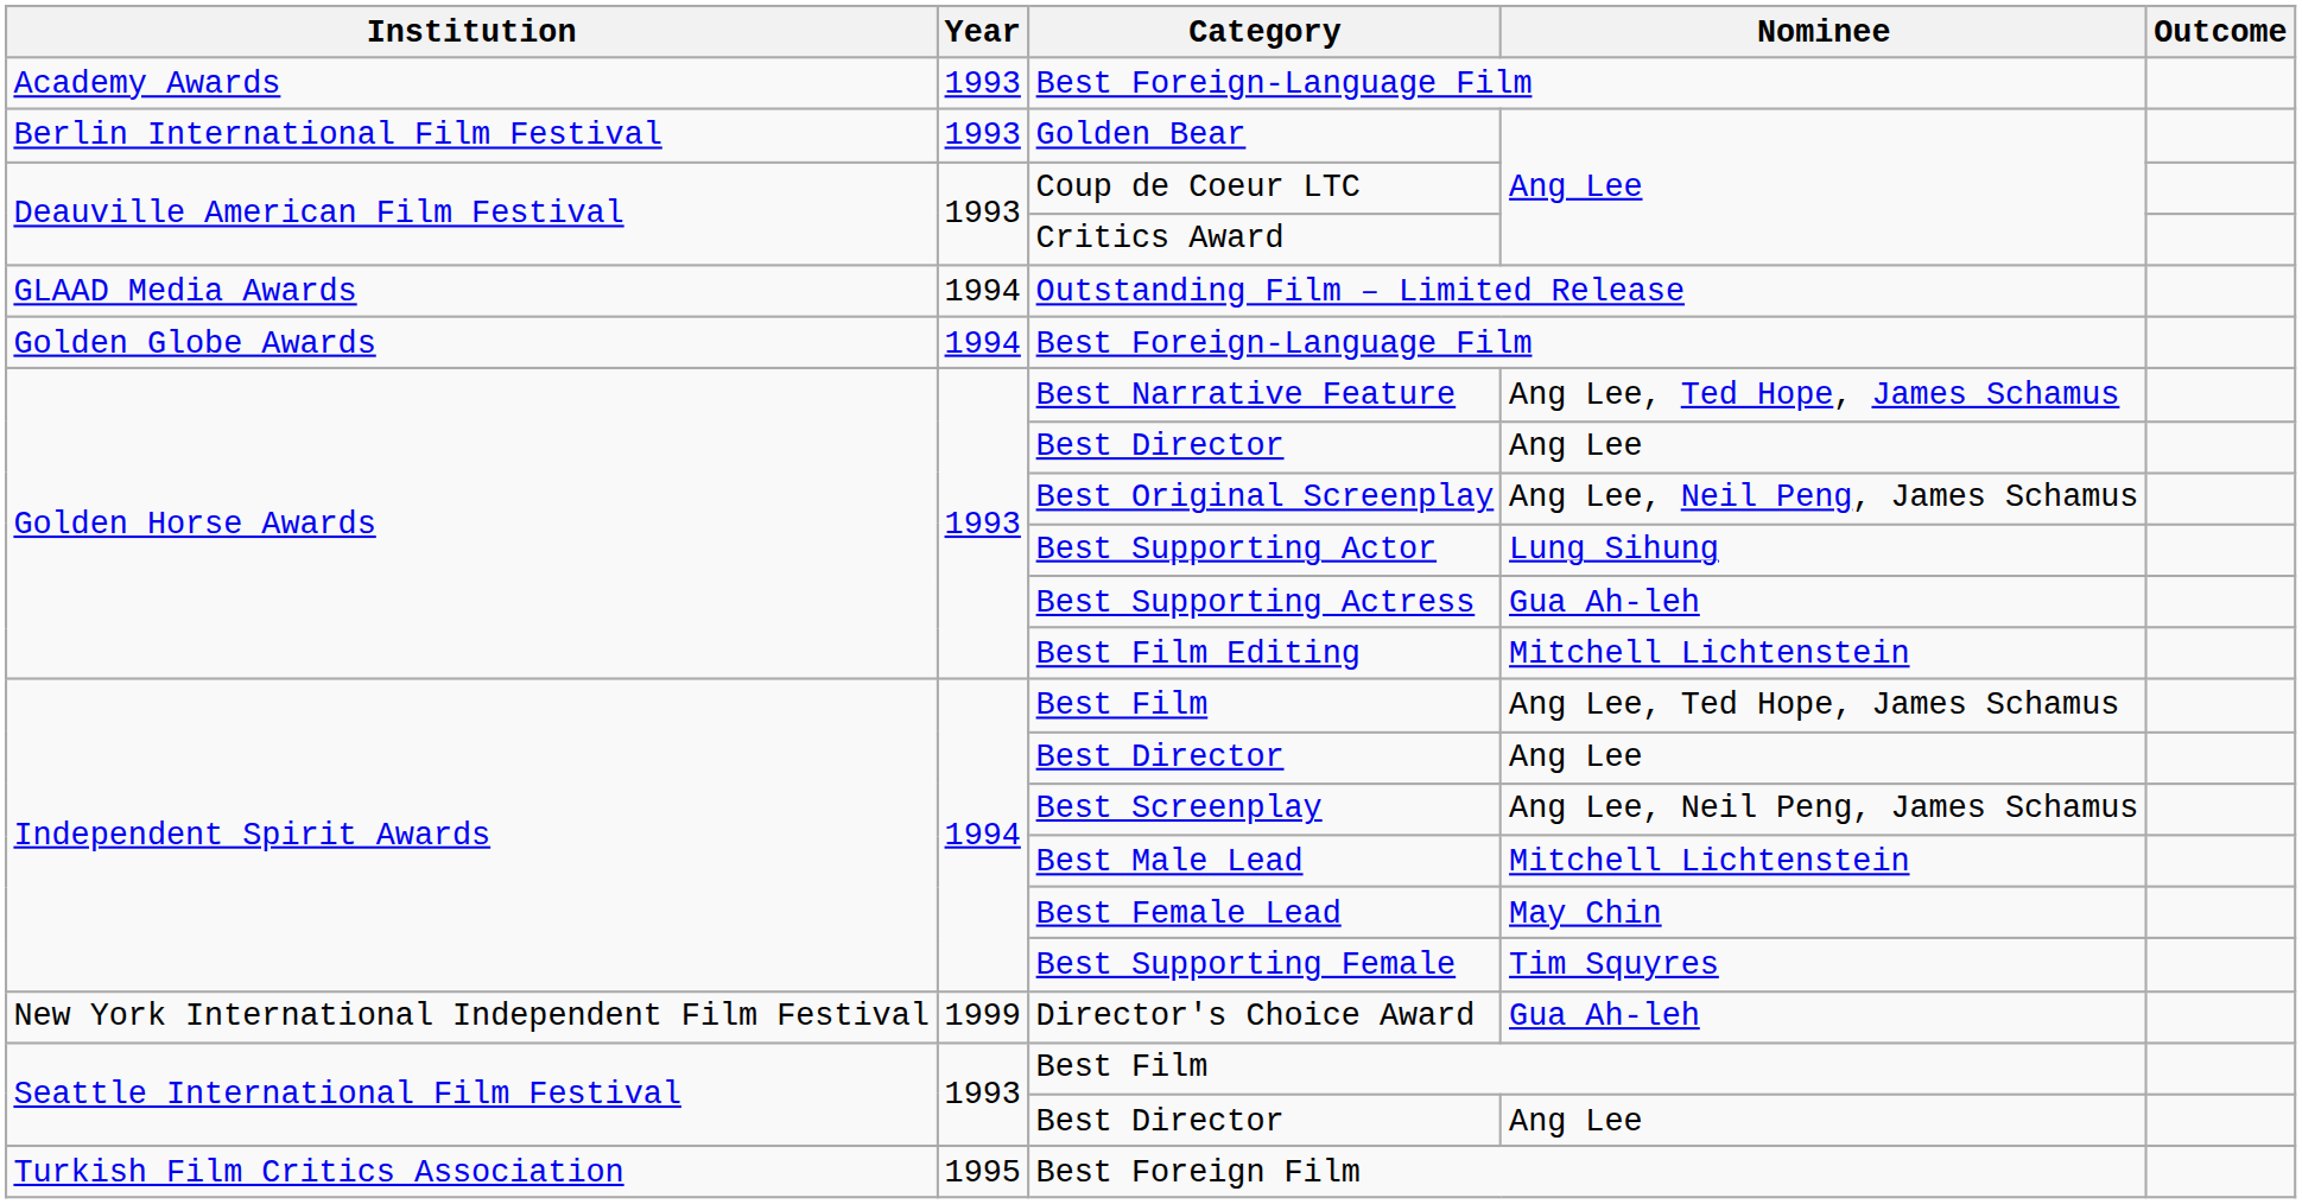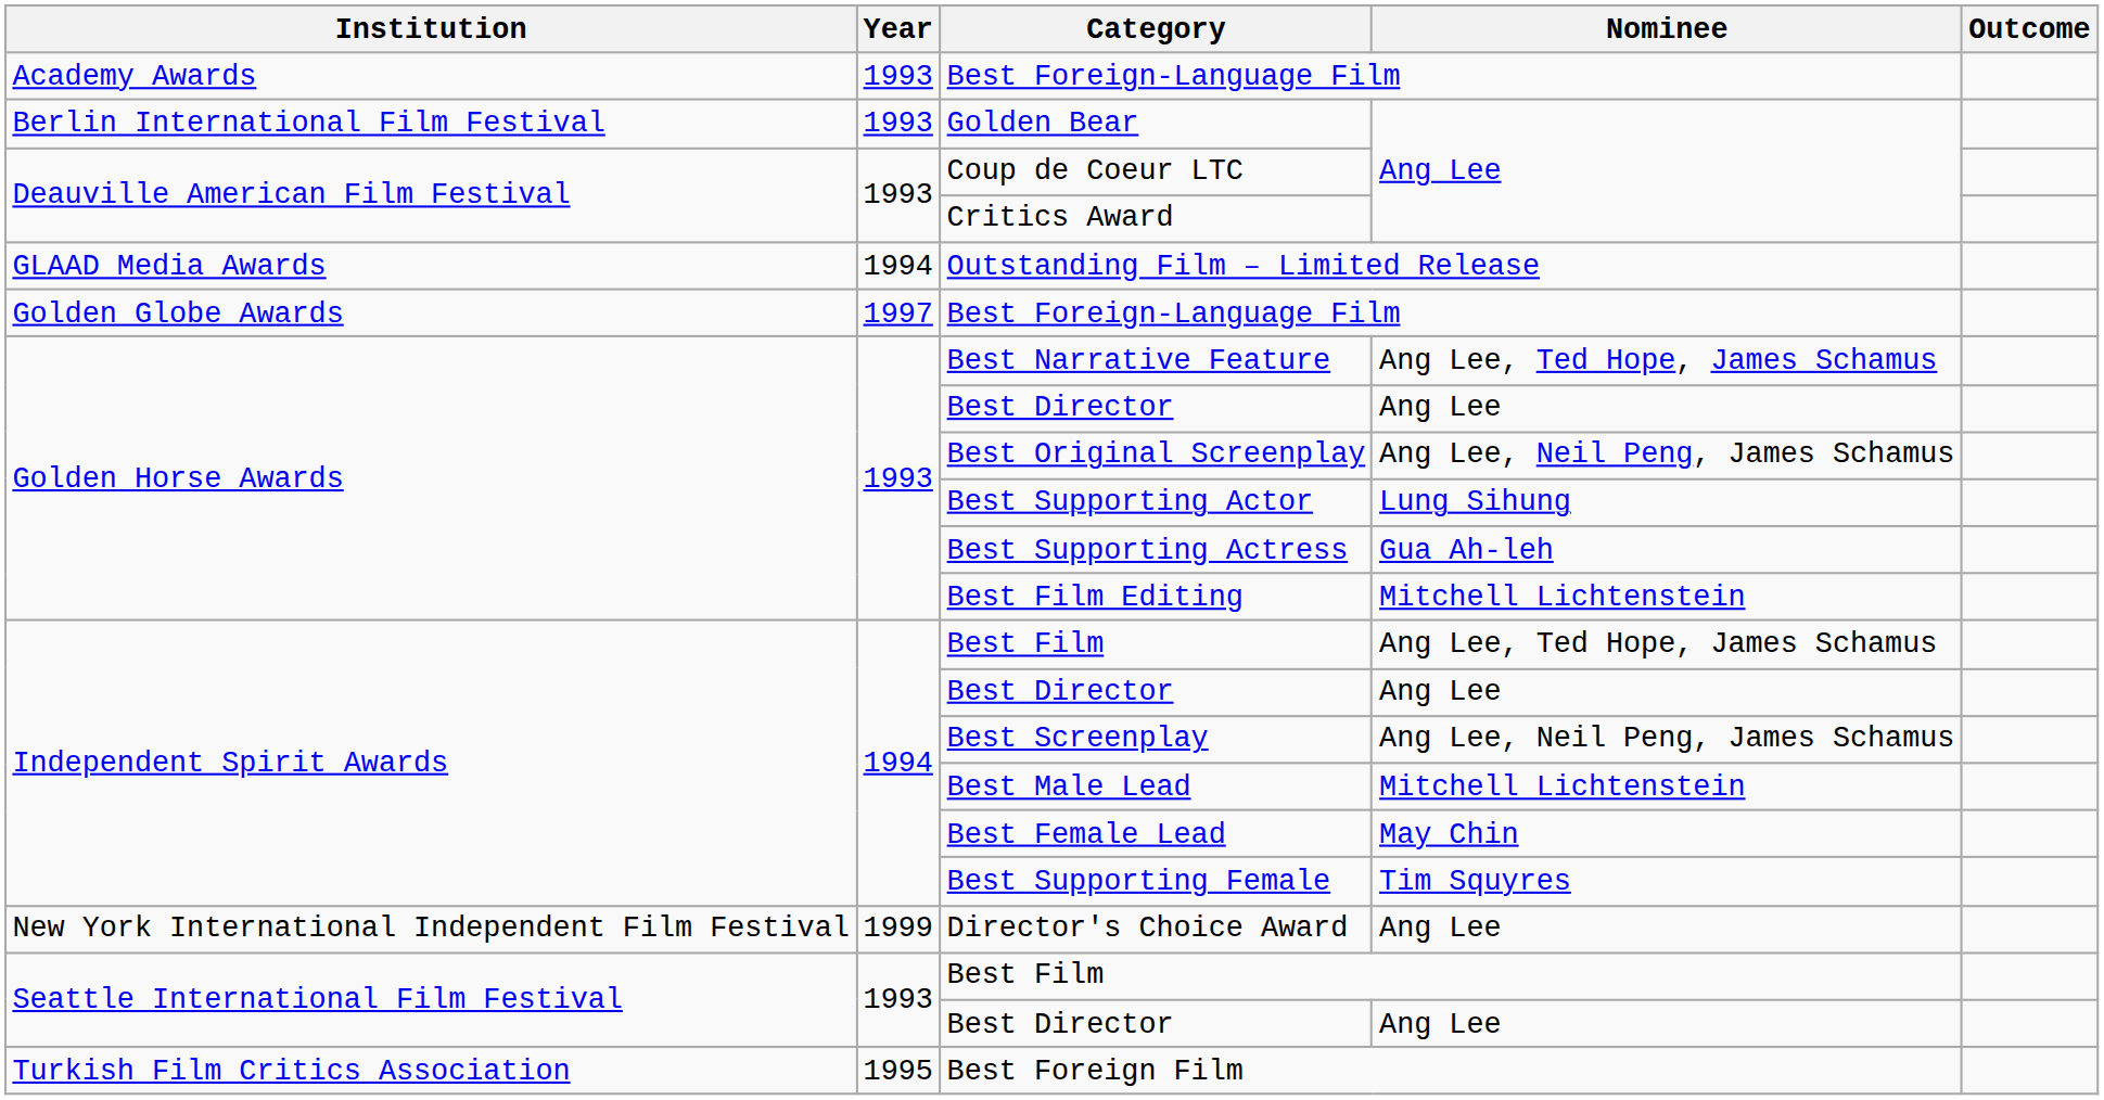Golden Globe Awards / Best Foreign-Language Film | Year: 1994 -> 1997
Director's Choice Award | Nominee: Gua Ah-leh -> Ang Lee
